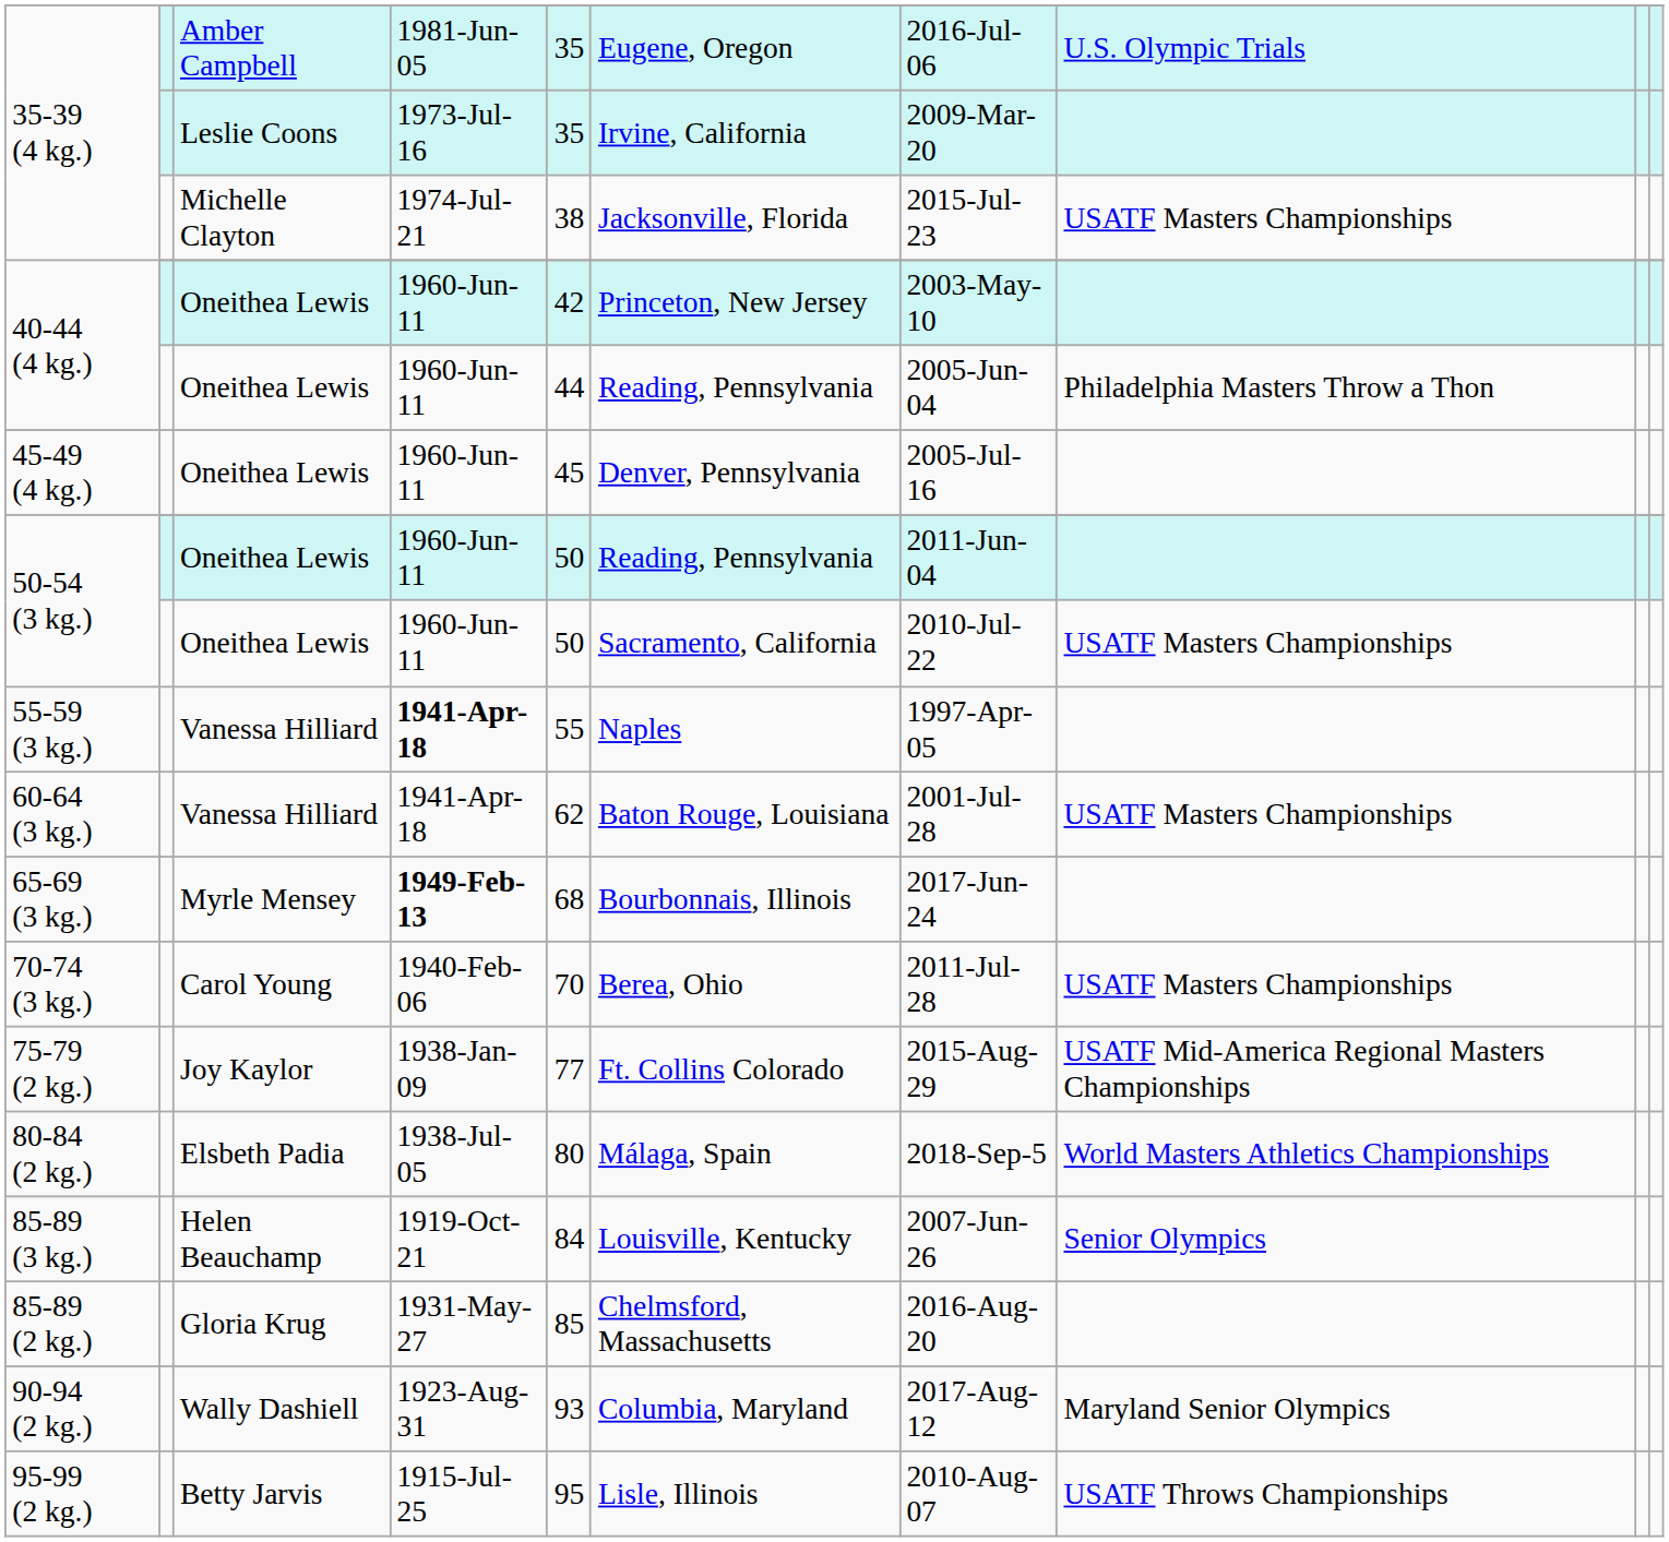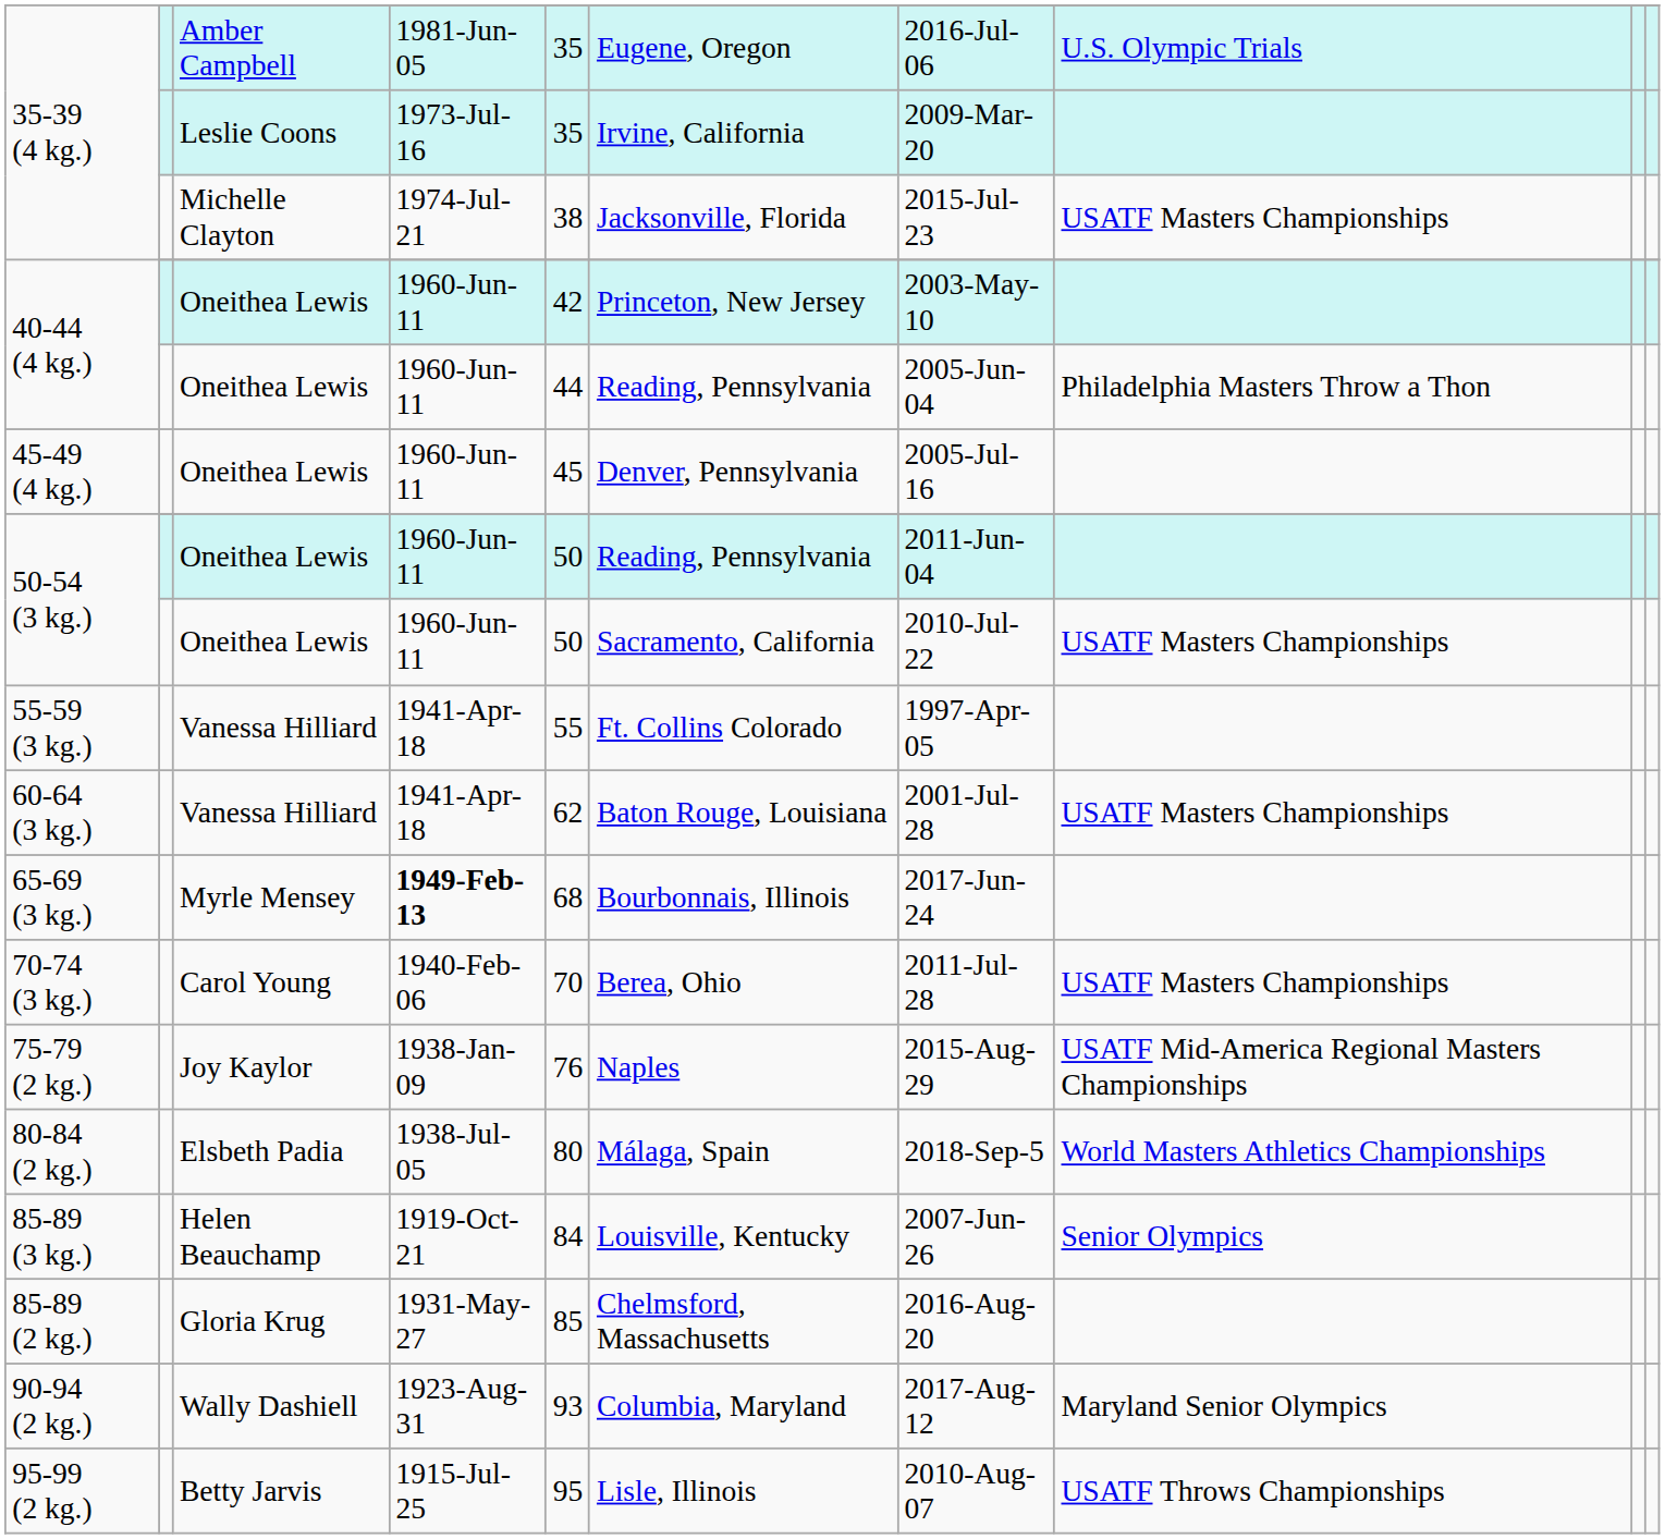55-59 (3 kg.) | column 4: bold -> normal
55-59 (3 kg.) | column 6: Naples -> Ft. Collins Colorado
75-79 (2 kg.) | column 5: 77 -> 76
75-79 (2 kg.) | column 6: Ft. Collins Colorado -> Naples
